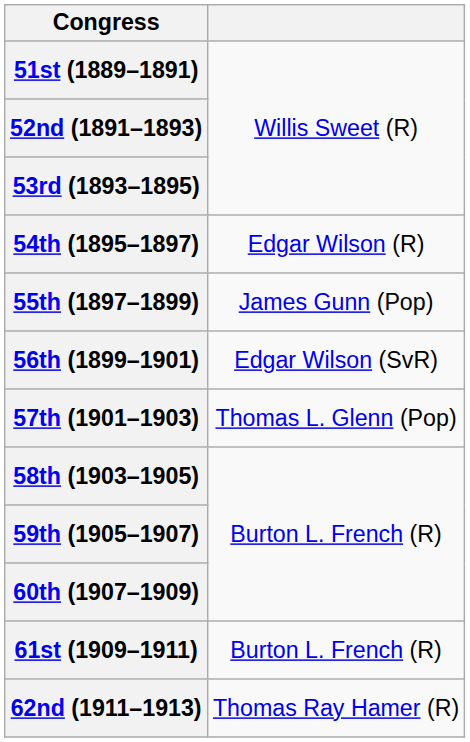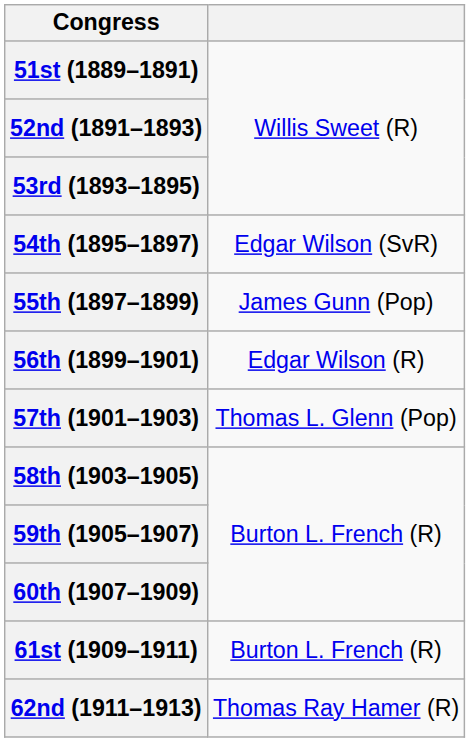54th (1895–1897) | column 2: Edgar Wilson (R) -> Edgar Wilson (SvR)
56th (1899–1901) | column 2: Edgar Wilson (SvR) -> Edgar Wilson (R)
